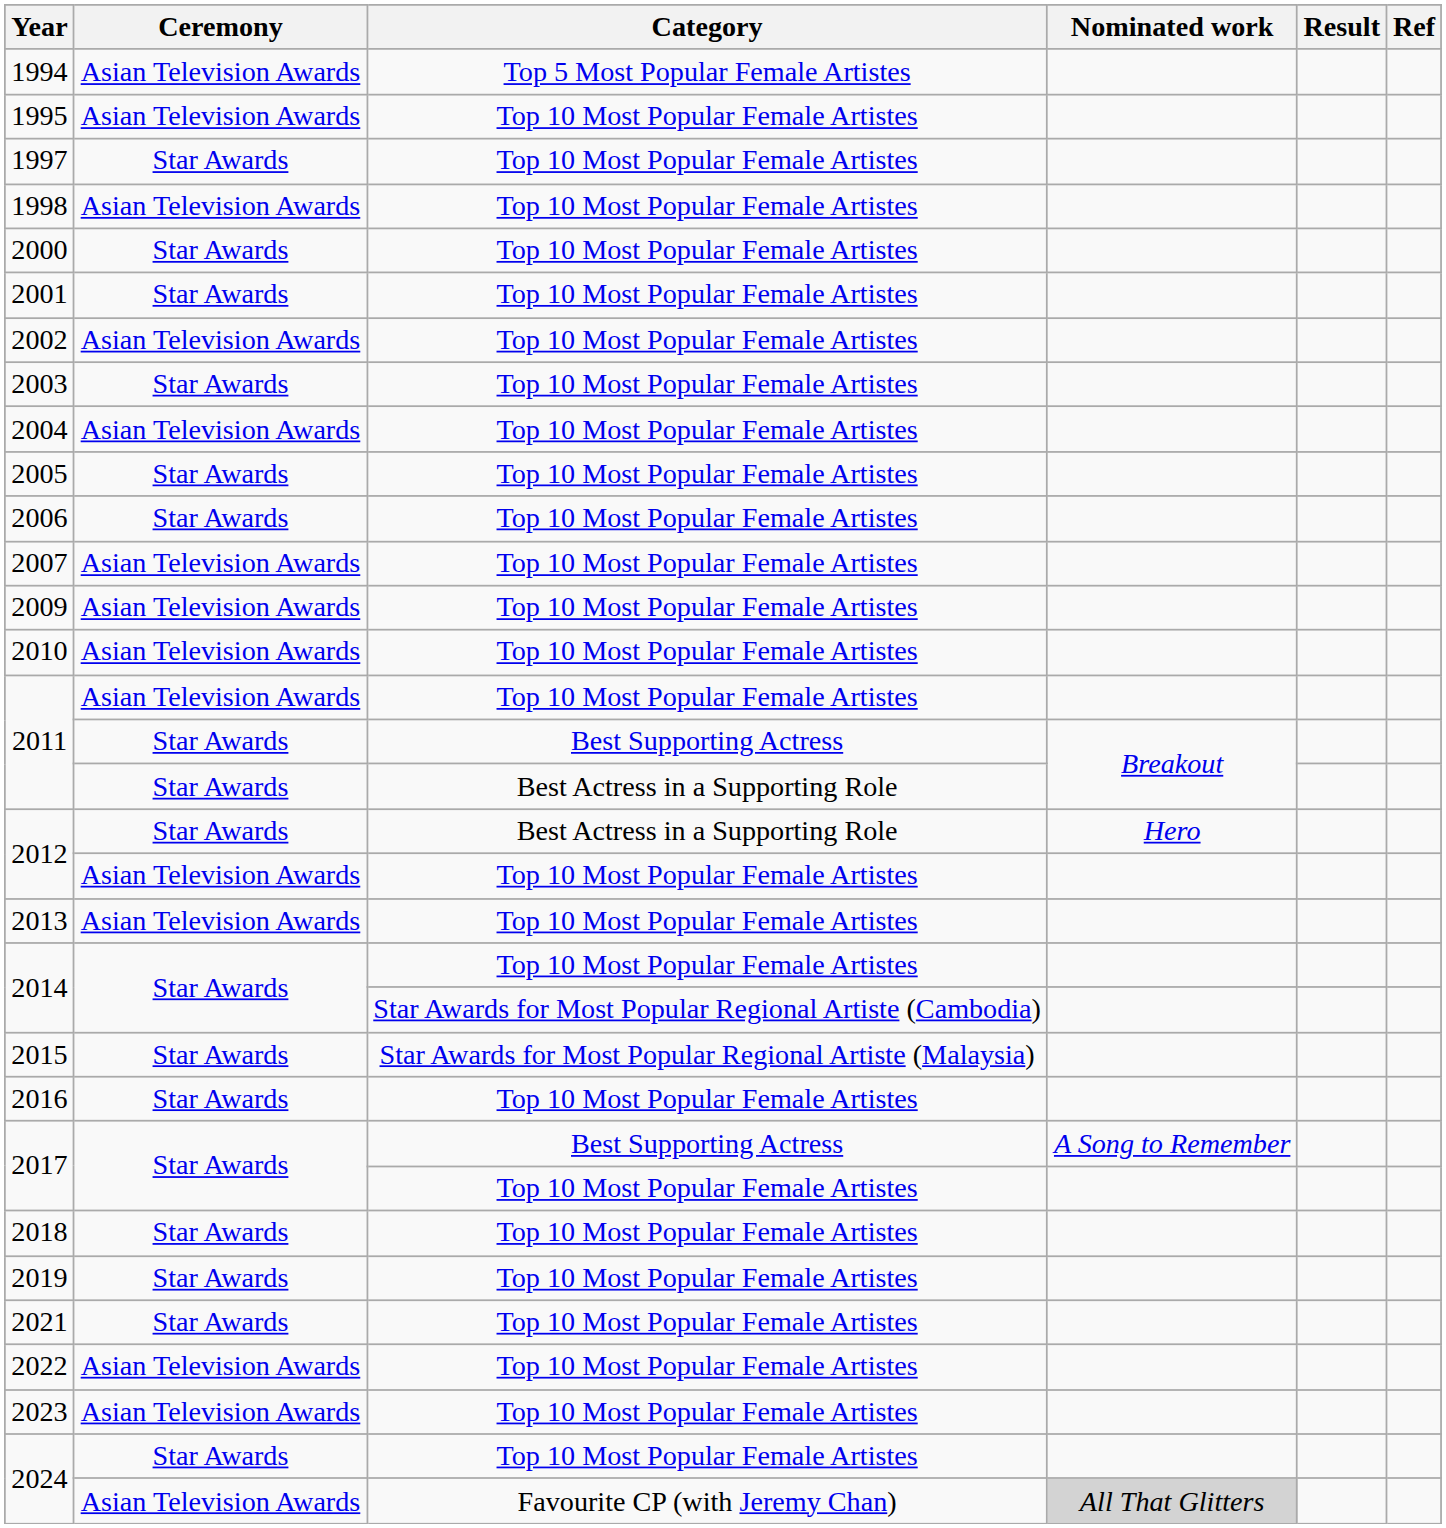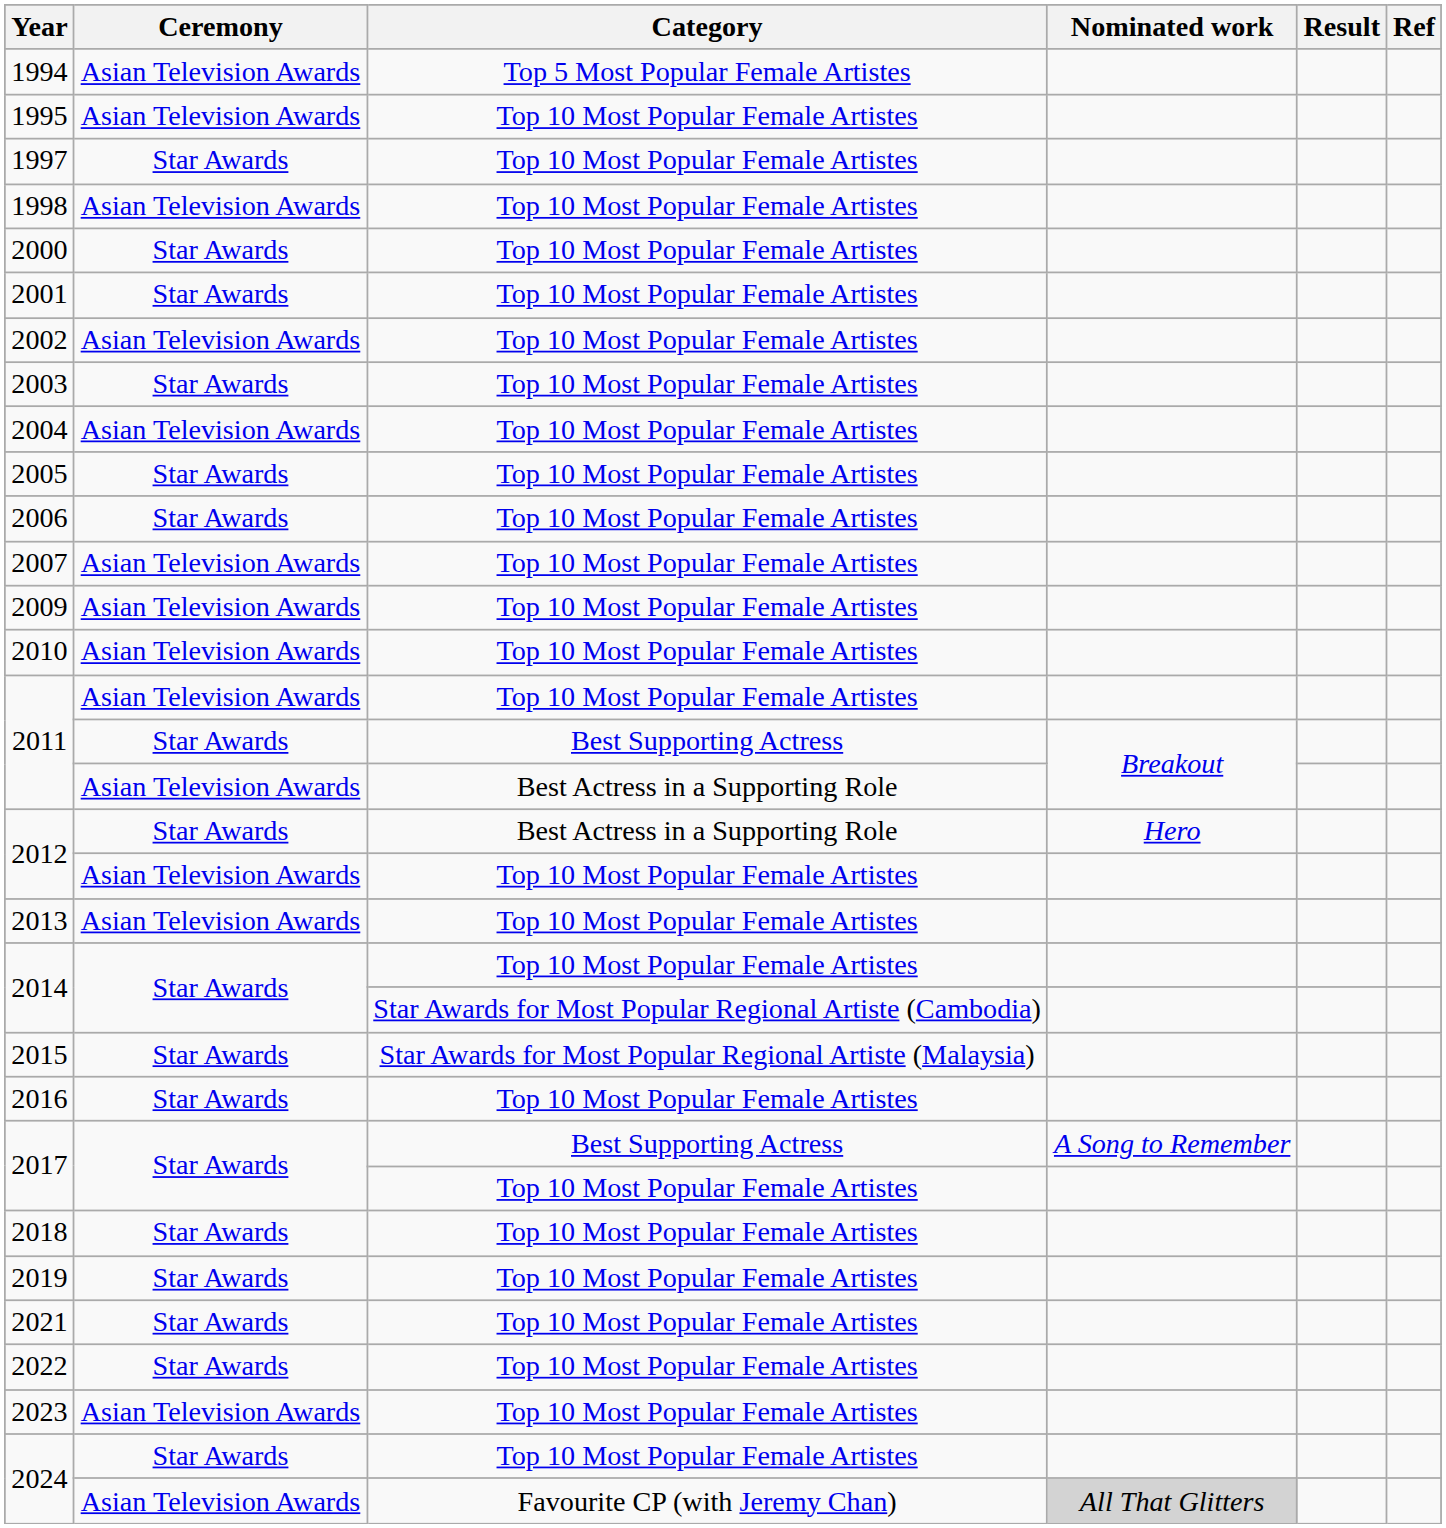2011 / Best Actress in a Supporting Role | Ceremony: Star Awards -> Asian Television Awards
2022 | Ceremony: Asian Television Awards -> Star Awards
